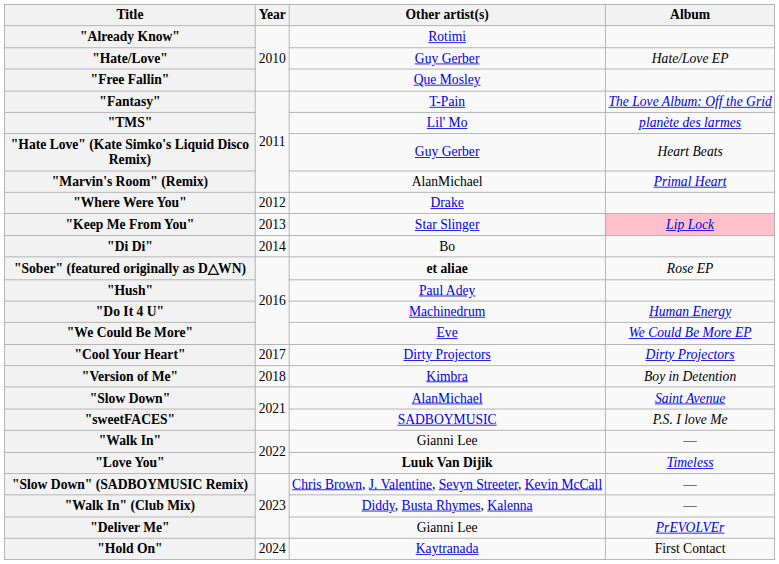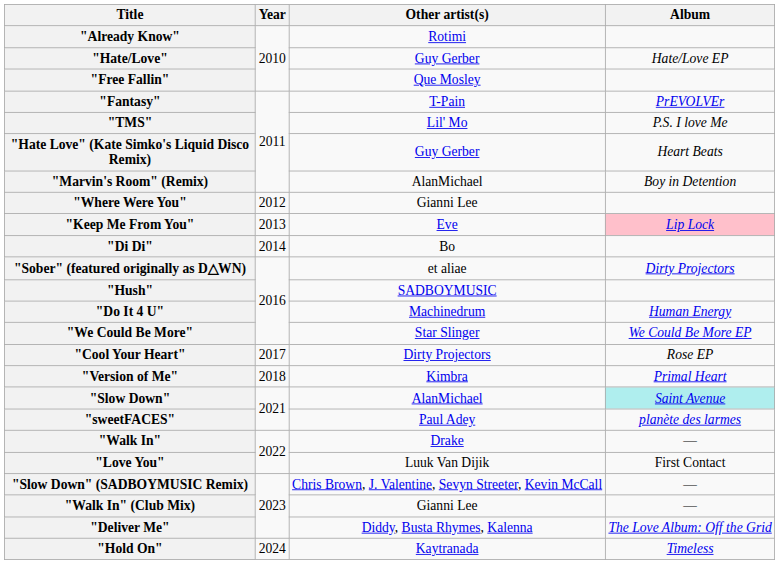"Fantasy" | Album: The Love Album: Off the Grid -> PrEVOLVEr
"TMS" | Album: planète des larmes -> P.S. I love Me
"Marvin's Room" (Remix) | Album: Primal Heart -> Boy in Detention
"Where Were You" | Other artist(s): Drake -> Gianni Lee
"Keep Me From You" | Other artist(s): Star Slinger -> Eve
"Sober" (featured originally as D△WN) | Other artist(s): bold -> normal
"Sober" (featured originally as D△WN) | Album: Rose EP -> Dirty Projectors
"Hush" | Other artist(s): Paul Adey -> SADBOYMUSIC
"We Could Be More" | Other artist(s): Eve -> Star Slinger
"Cool Your Heart" | Album: Dirty Projectors -> Rose EP
"Version of Me" | Album: Boy in Detention -> Primal Heart
"Slow Down" | Album: no background -> paleturquoise background
"sweetFACES" | Other artist(s): SADBOYMUSIC -> Paul Adey
"sweetFACES" | Album: P.S. I love Me -> planète des larmes
"Walk In" | Other artist(s): Gianni Lee -> Drake
"Love You" | Other artist(s): bold -> normal
"Love You" | Album: Timeless -> First Contact
"Walk In" (Club Mix) | Other artist(s): Diddy, Busta Rhymes, Kalenna -> Gianni Lee
"Deliver Me" | Other artist(s): Gianni Lee -> Diddy, Busta Rhymes, Kalenna
"Deliver Me" | Album: PrEVOLVEr -> The Love Album: Off the Grid
"Hold On" | Album: First Contact -> Timeless
